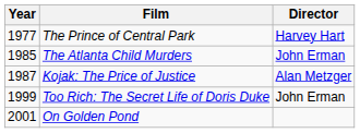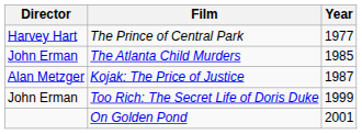columns swapped: Year <-> Director
